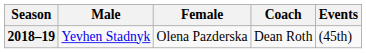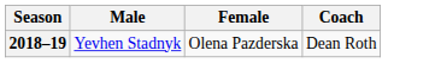- column: Events | (45th)
